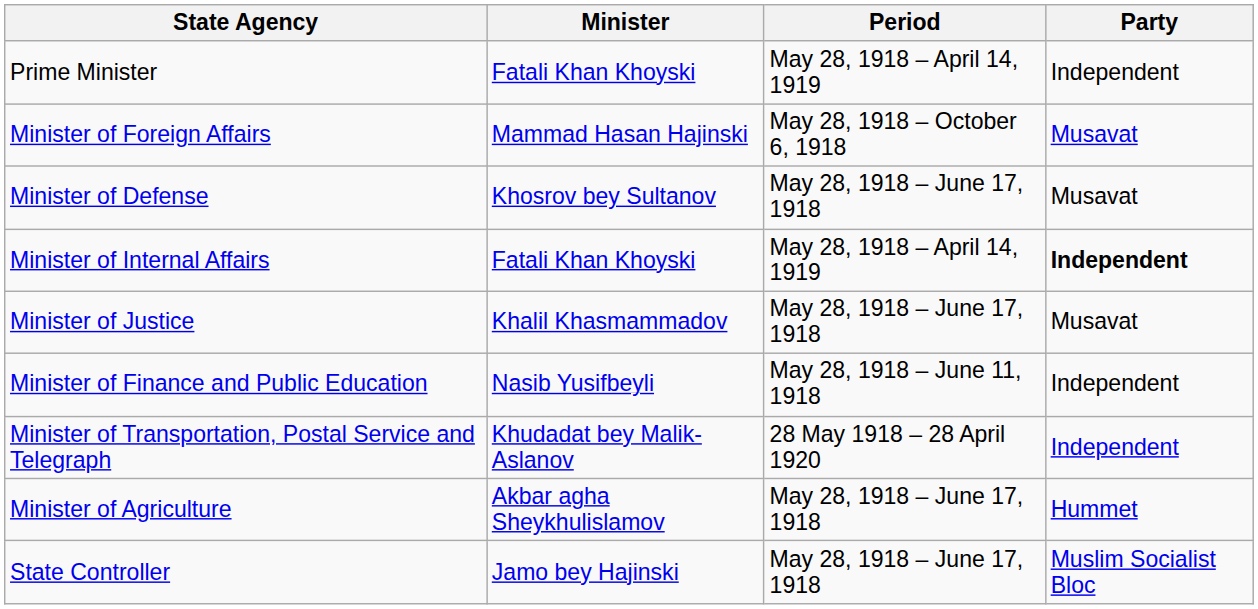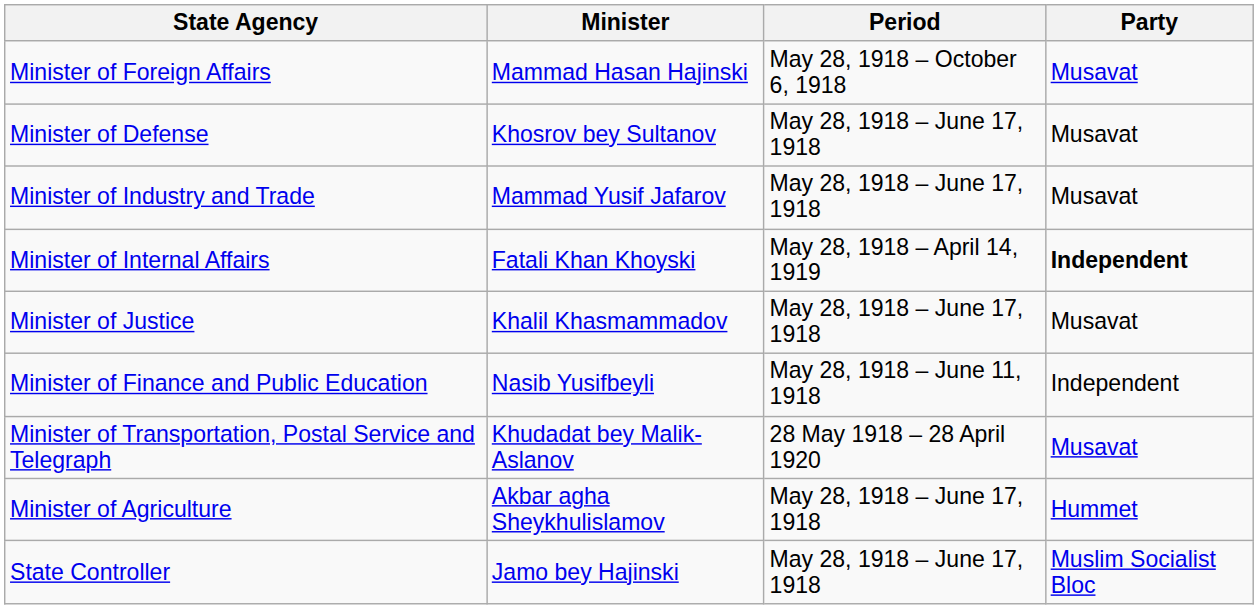- row: Prime Minister | Fatali Khan Khoyski | May 28, 1918 – April 14, 1919 | Independent
+ row: Minister of Industry and Trade | Mammad Yusif Jafarov | May 28, 1918 – June 17, 1918 | Musavat
Minister of Transportation, Postal Service and Telegraph | Party: Independent -> Musavat
